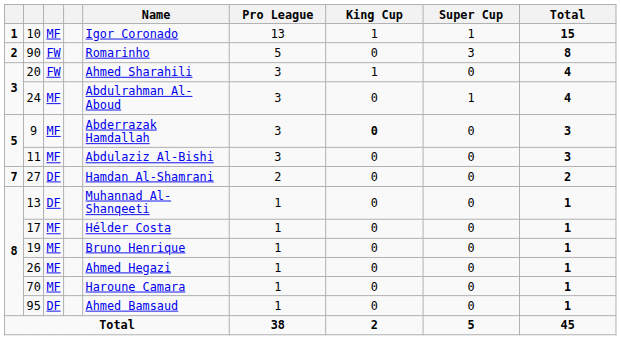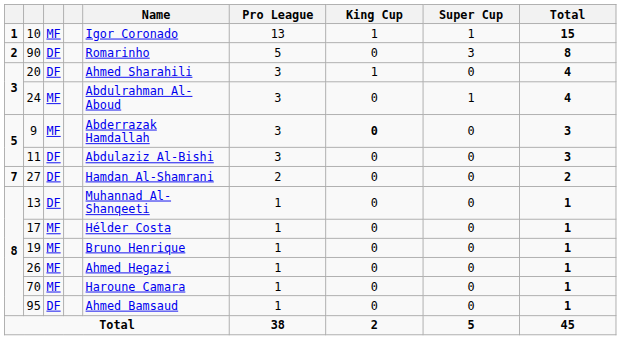90 | column 3: FW -> DF
20 | column 3: FW -> DF
11 | column 3: MF -> DF
